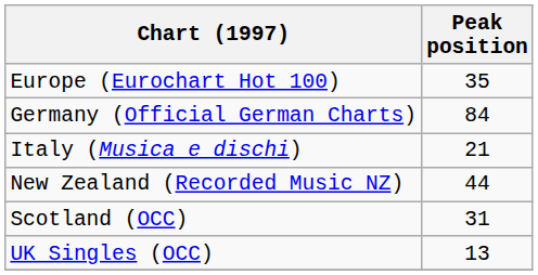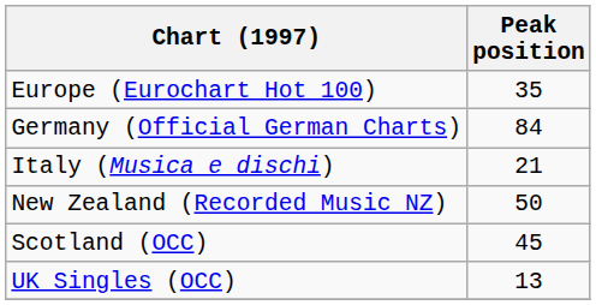New Zealand (Recorded Music NZ) | Peak position: 44 -> 50
Scotland (OCC) | Peak position: 31 -> 45
